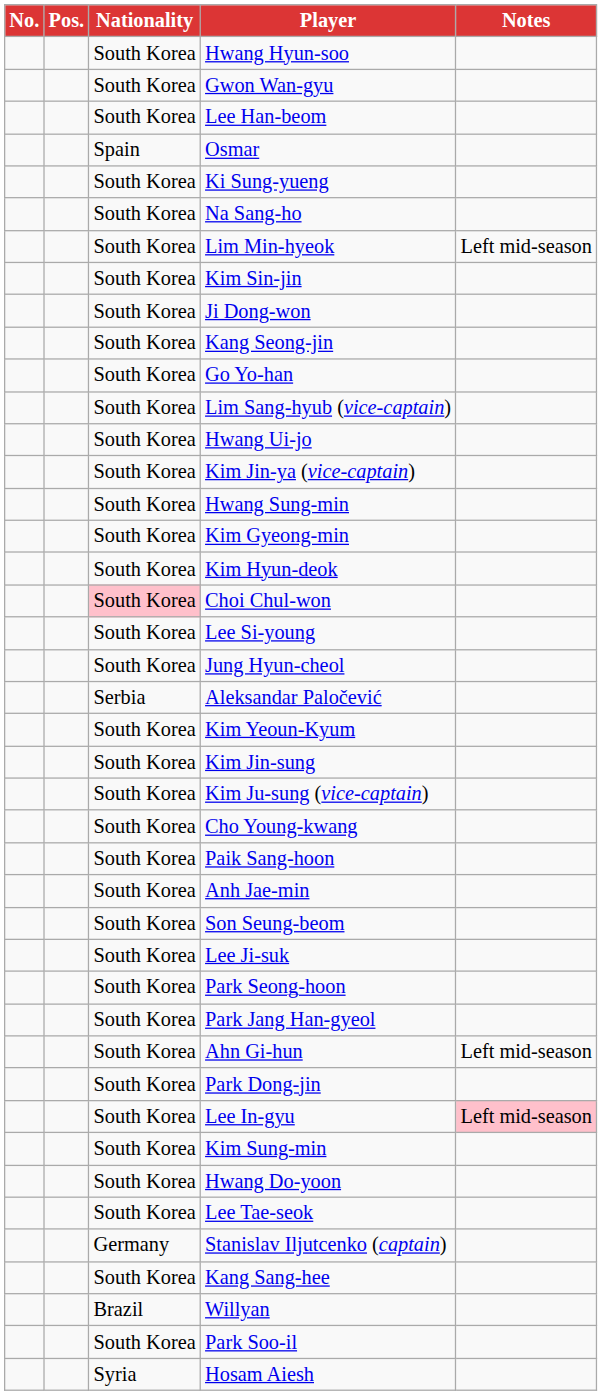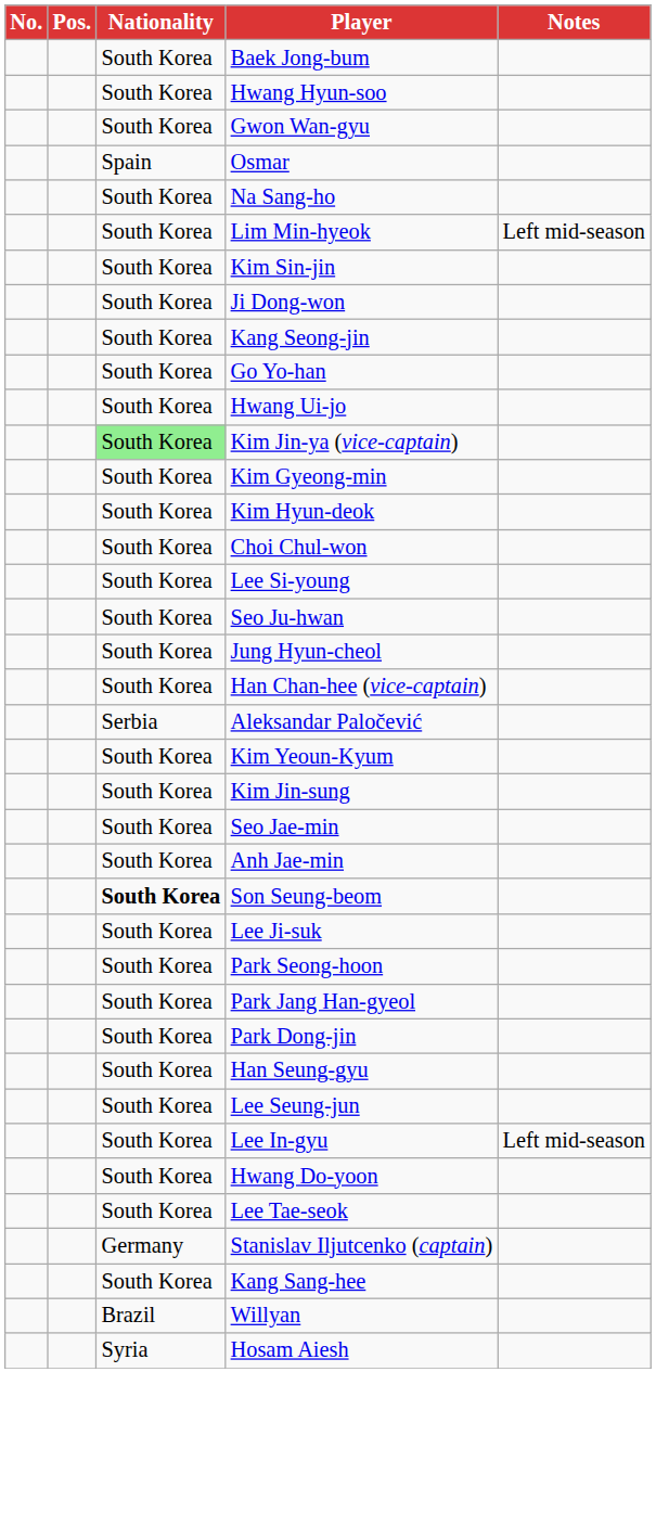+ row: South Korea | Baek Jong-bum
- row: South Korea | Lee Han-beom
- row: South Korea | Ki Sung-yueng
- row: South Korea | Lim Sang-hyub (vice-captain)
Kim Jin-ya (vice-captain) | Nationality: no background -> lightgreen background
- row: South Korea | Hwang Sung-min
Choi Chul-won | Nationality: pink background -> no background
+ row: South Korea | Seo Ju-hwan
+ row: South Korea | Han Chan-hee (vice-captain)
- row: South Korea | Kim Ju-sung (vice-captain)
+ row: South Korea | Seo Jae-min
- row: South Korea | Cho Young-kwang
- row: South Korea | Paik Sang-hoon
Son Seung-beom | Nationality: normal -> bold
- row: South Korea | Ahn Gi-hun | Left mid-season
+ row: South Korea | Han Seung-gyu
+ row: South Korea | Lee Seung-jun
Lee In-gyu | Notes: pink background -> no background
- row: South Korea | Kim Sung-min
- row: South Korea | Park Soo-il
